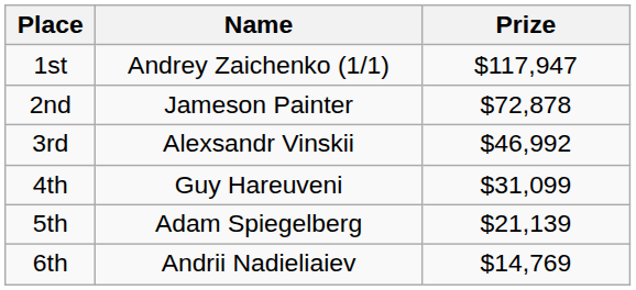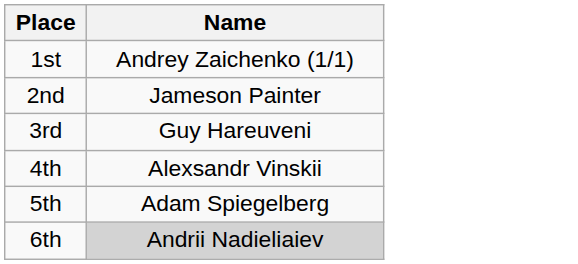- column: Prize | $117,947 | $72,878 | $46,992 | $31,099 | $21,139 | $14,769
3rd | Name: Alexsandr Vinskii -> Guy Hareuveni
4th | Name: Guy Hareuveni -> Alexsandr Vinskii
6th | Name: no background -> lightgrey background
